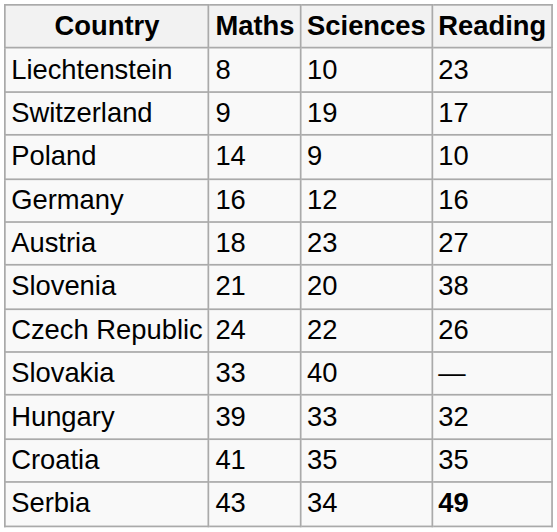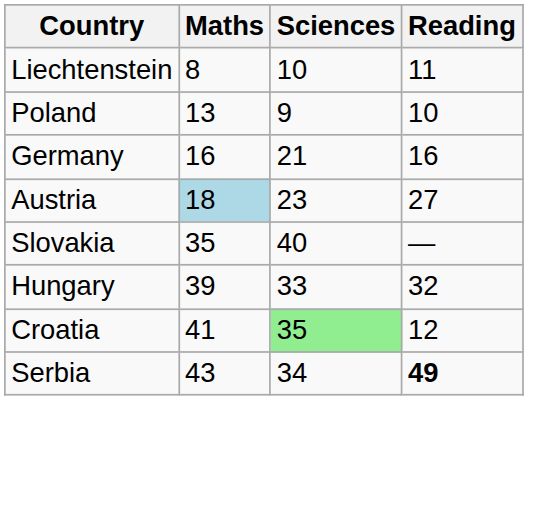Liechtenstein | Reading: 23 -> 11
- row: Switzerland | 9 | 19 | 17
Poland | Maths: 14 -> 13
Germany | Sciences: 12 -> 21
Austria | Maths: no background -> lightblue background
- row: Slovenia | 21 | 20 | 38
- row: Czech Republic | 24 | 22 | 26
Slovakia | Maths: 33 -> 35
Croatia | Sciences: no background -> lightgreen background
Croatia | Reading: 35 -> 12
